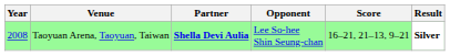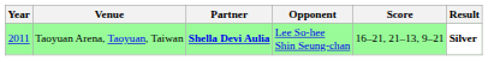Taoyuan Arena, Taoyuan, Taiwan | Year: 2008 -> 2011
